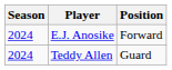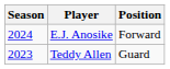Teddy Allen | Season: 2024 -> 2023
